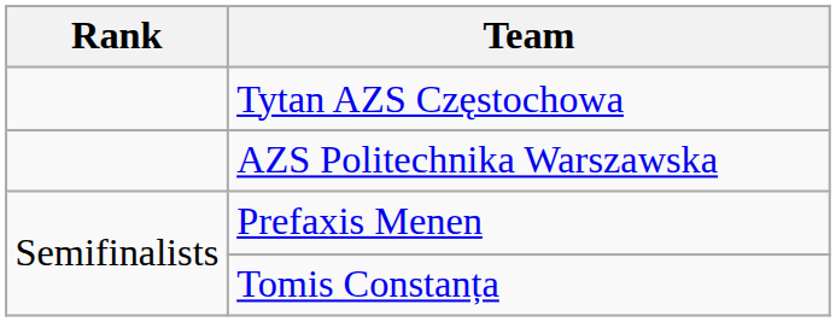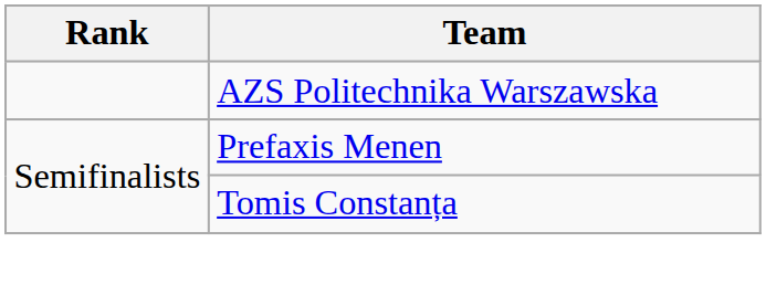- row: Tytan AZS Częstochowa
